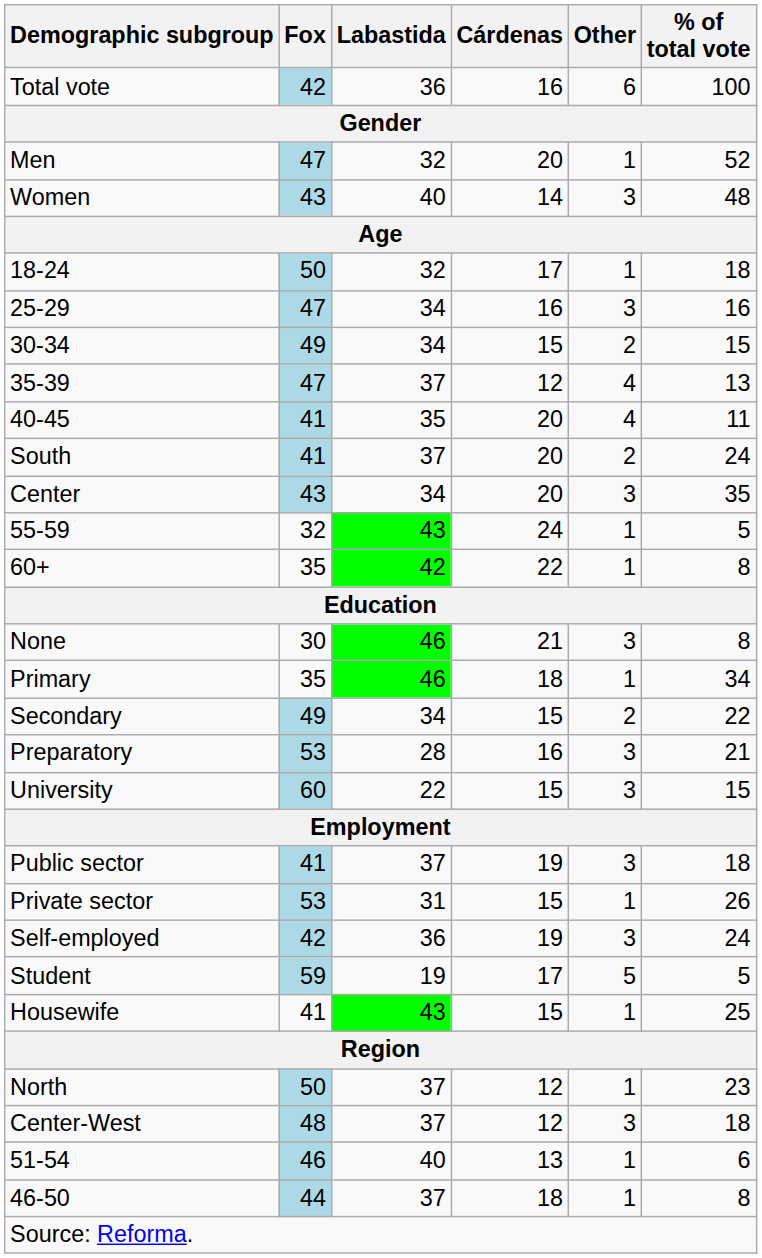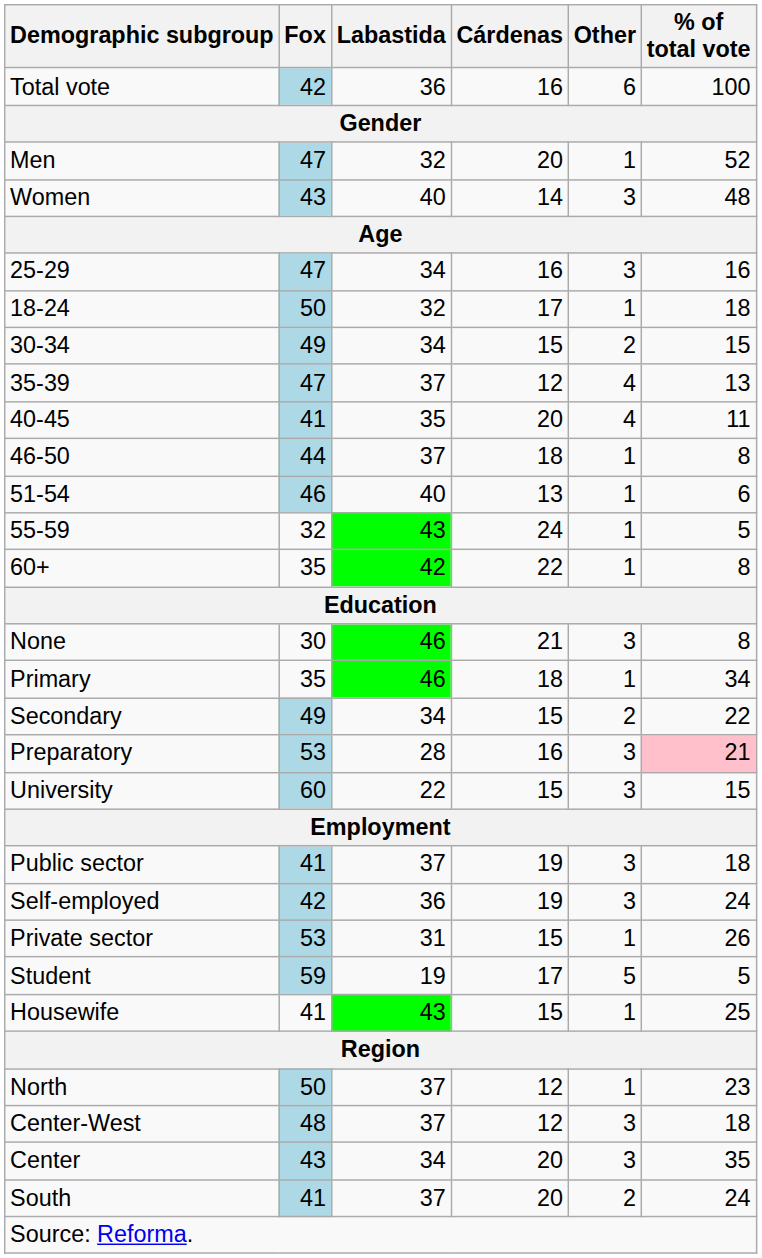rows swapped: 18-24 <-> 25-29
rows swapped: 46-50 <-> South
rows swapped: 51-54 <-> Center
Preparatory | % of total vote: no background -> pink background
rows swapped: Private sector <-> Self-employed
